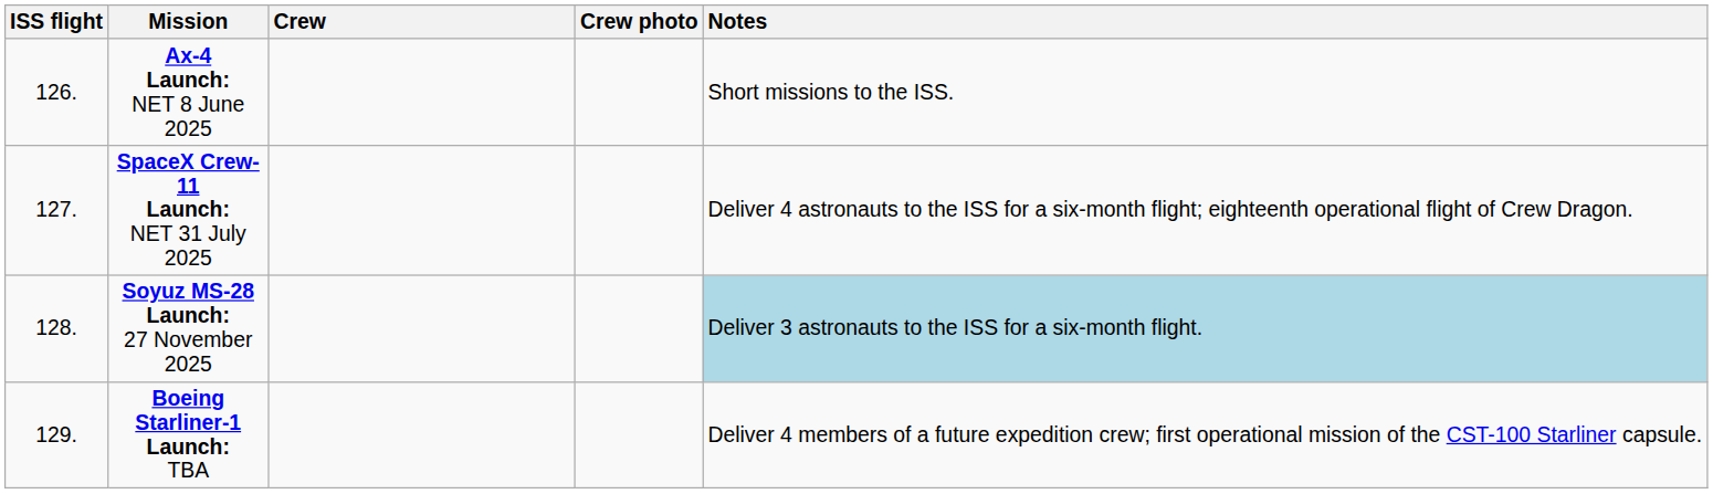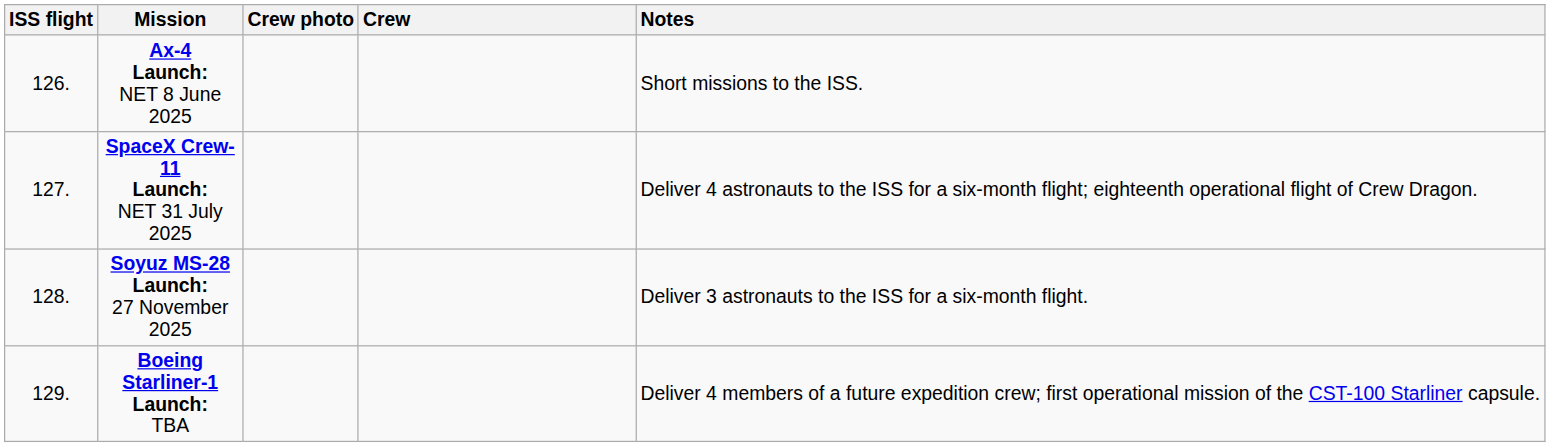columns swapped: Crew <-> Crew photo
Soyuz MS-28 Launch: 27 November 2025 | Notes: lightblue background -> no background
